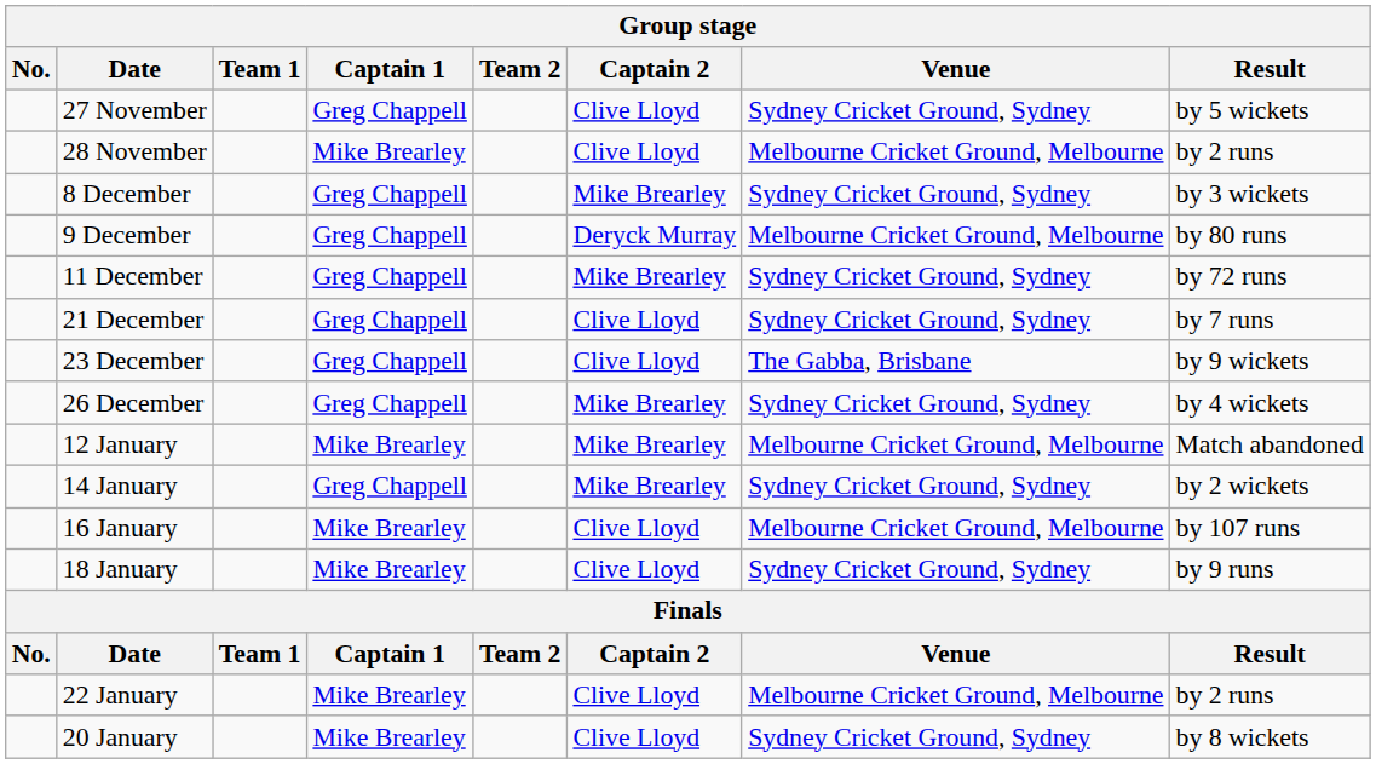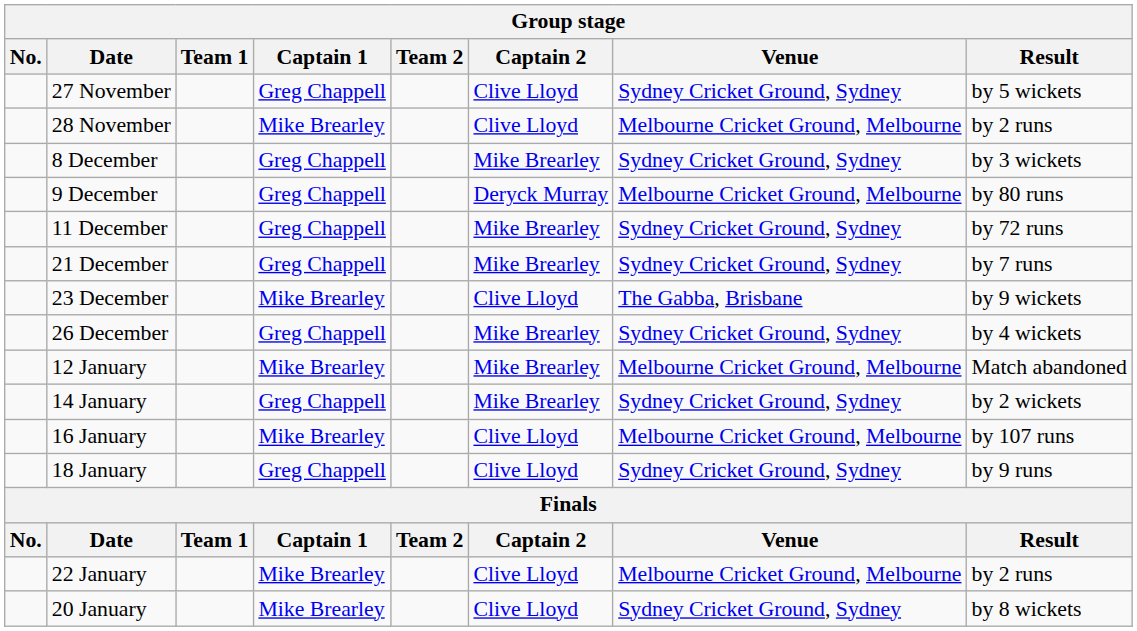21 December | Captain 2: Clive Lloyd -> Mike Brearley
23 December | Captain 1: Greg Chappell -> Mike Brearley
18 January | Captain 1: Mike Brearley -> Greg Chappell
